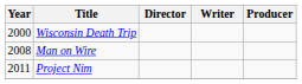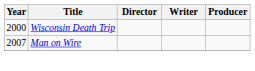Man on Wire | Year: 2008 -> 2007
- row: 2011 | Project Nim
